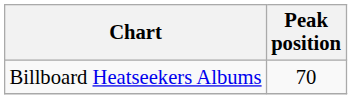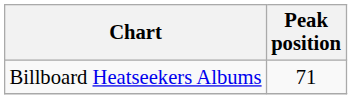Billboard Heatseekers Albums | Peak position: 70 -> 71
